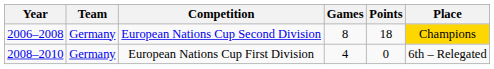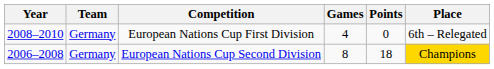rows swapped: European Nations Cup Second Division <-> European Nations Cup First Division
